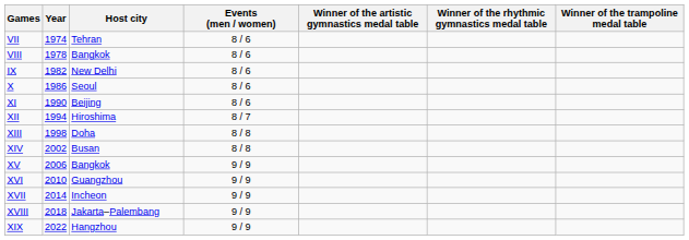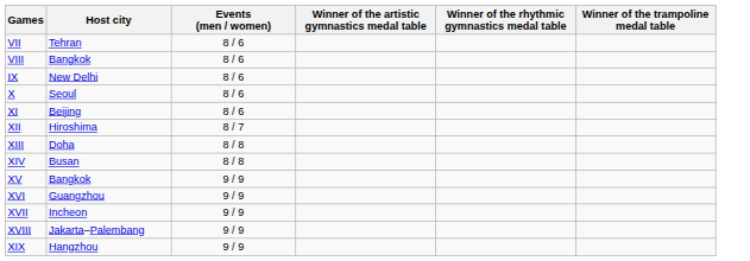- column: Year | 1974 | 1978 | 1982 | 1986 | 1990 | 1994 | 1998 | 2002 | 2006 | 2010 | 2014 | 2018 | 2022
